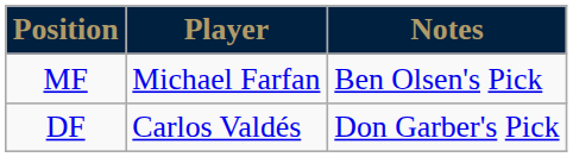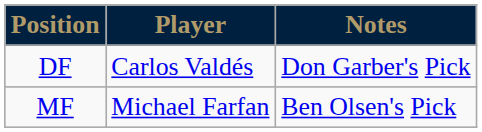rows swapped: DF <-> MF
